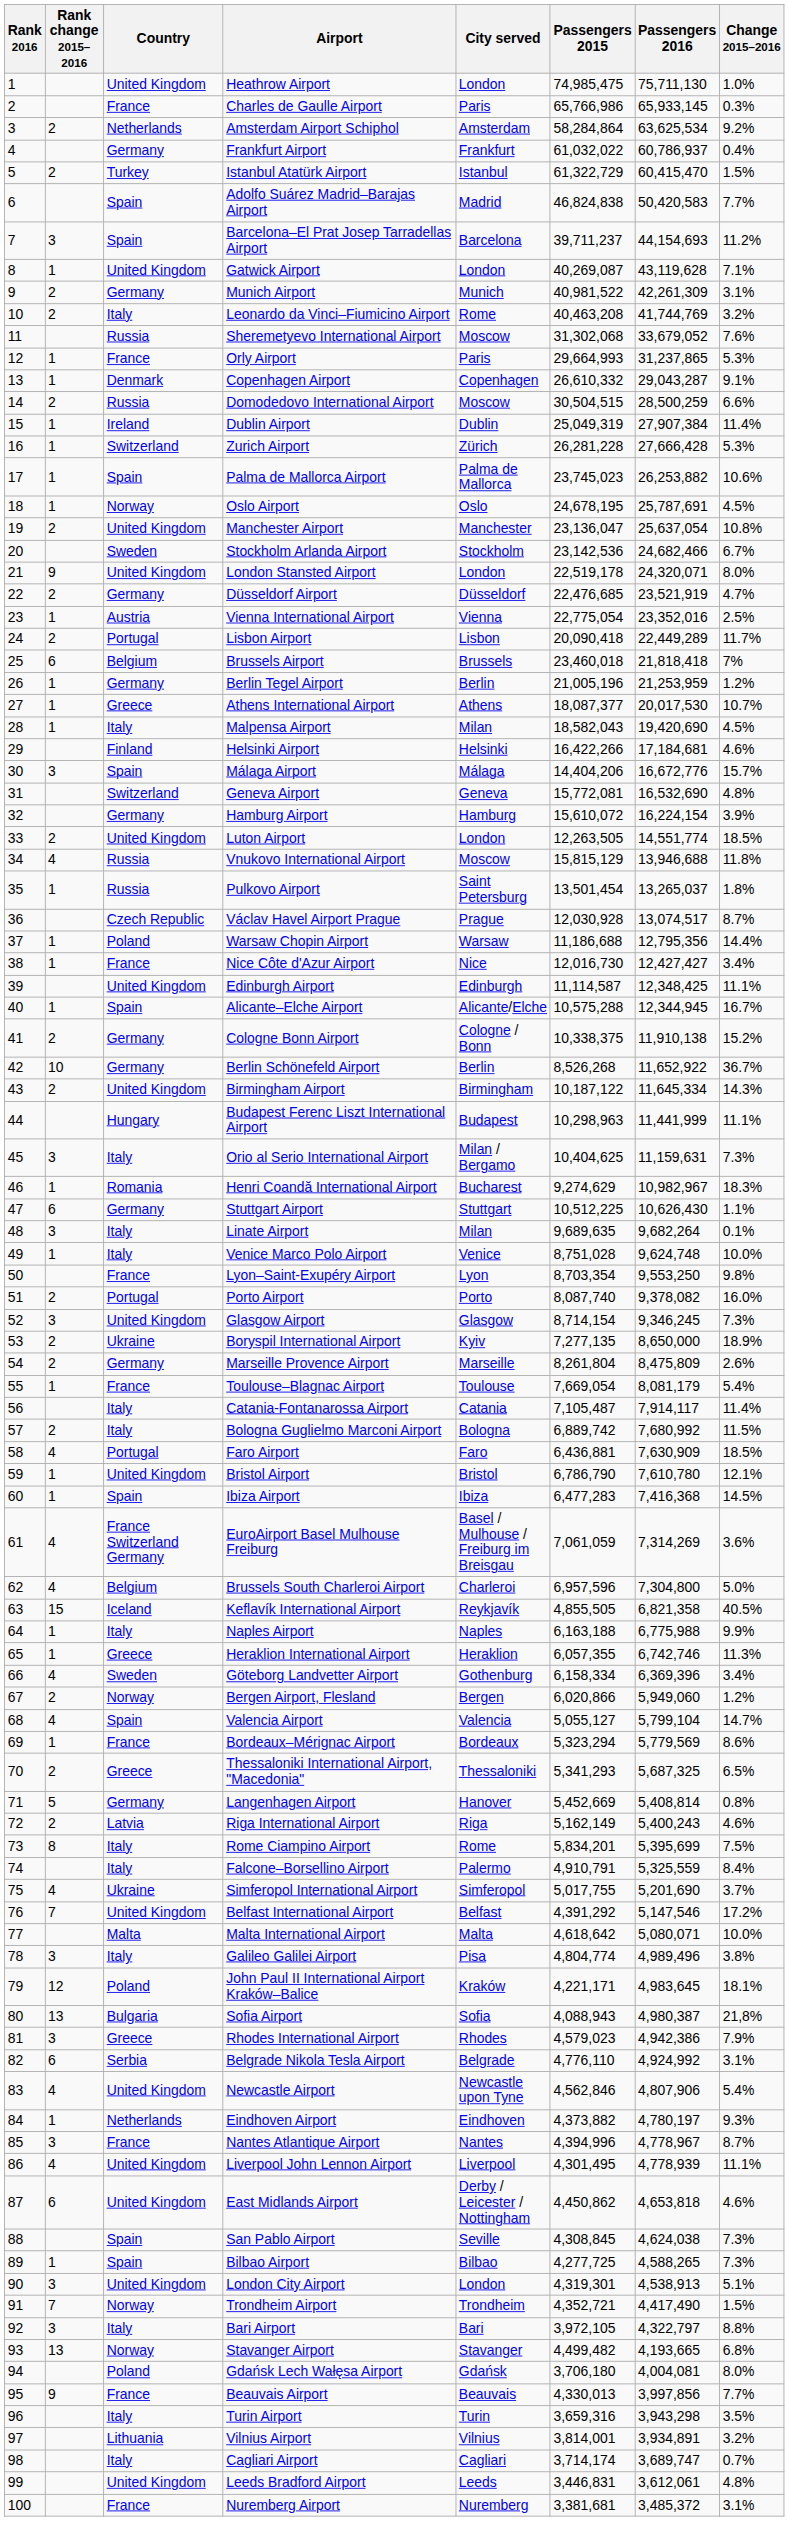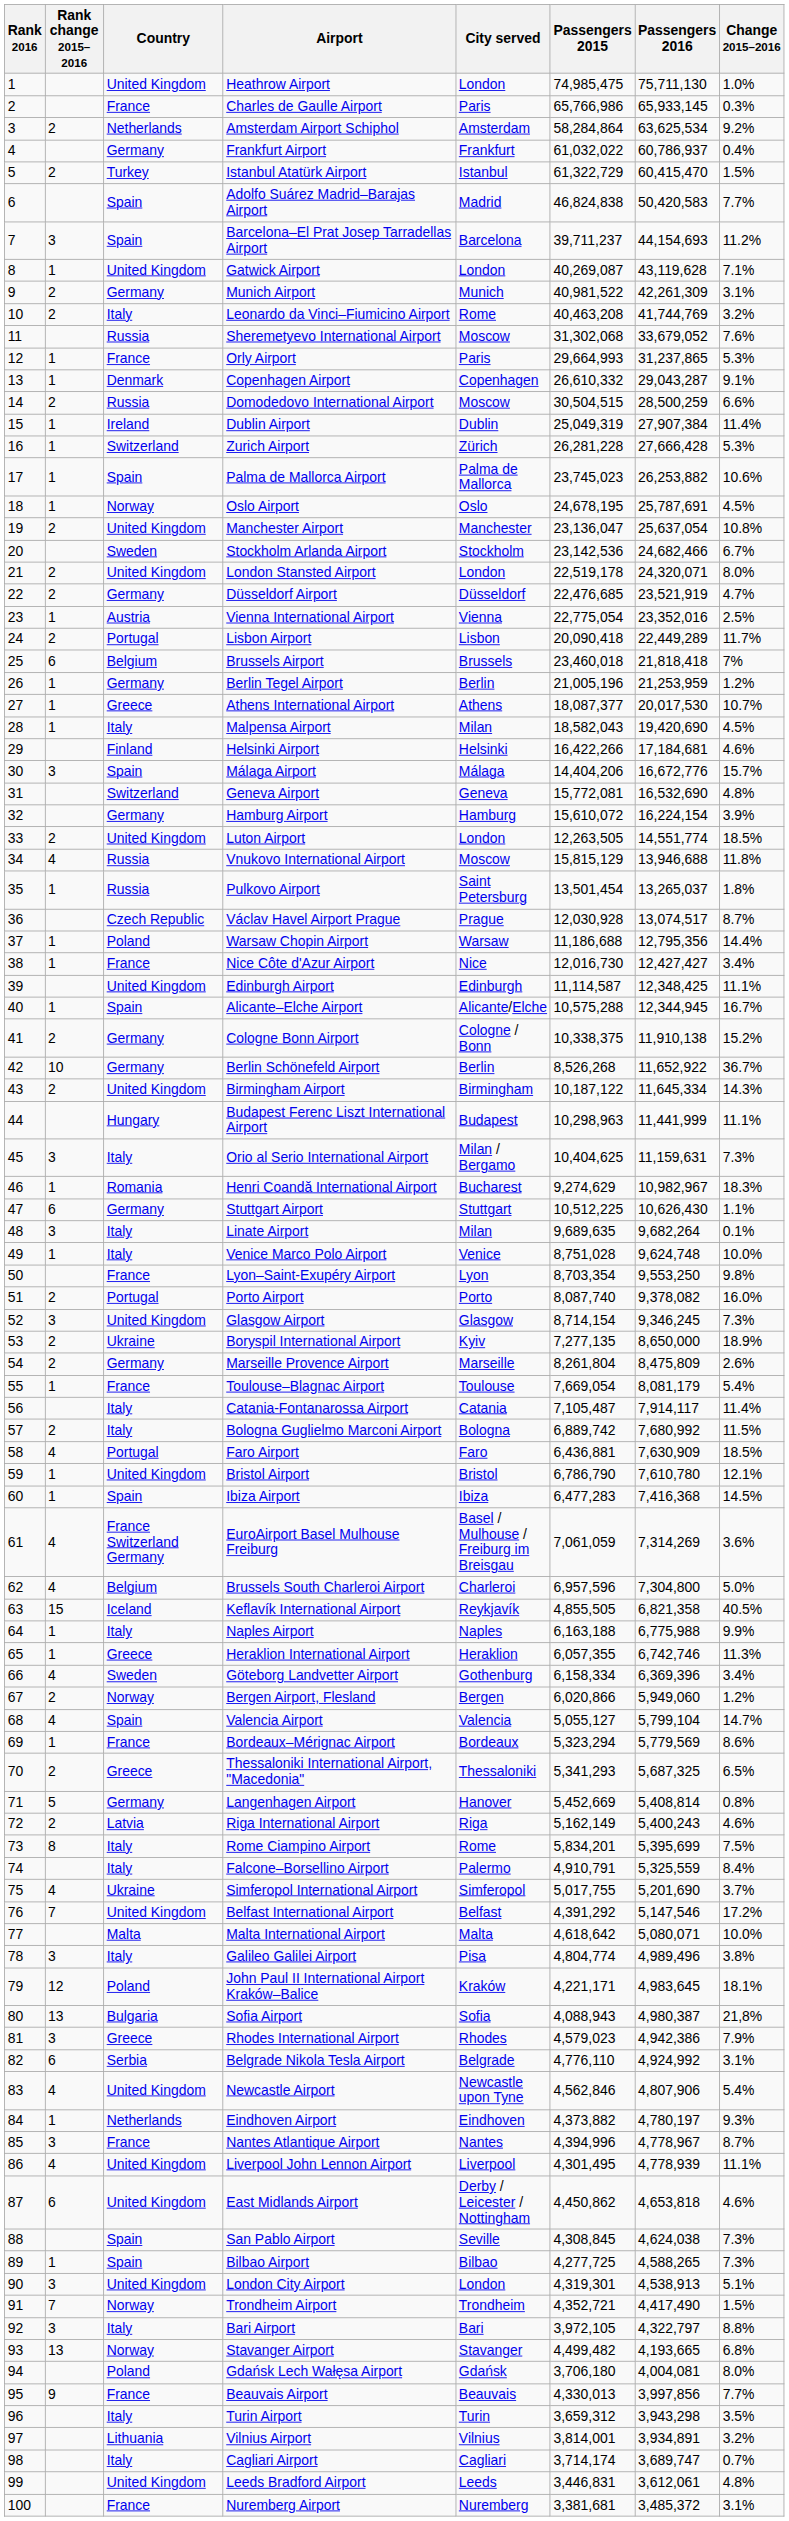London Stansted Airport | Rank change 2015–2016: 9 -> 2
Turin Airport | Passengers 2015: 3,659,316 -> 3,659,312
